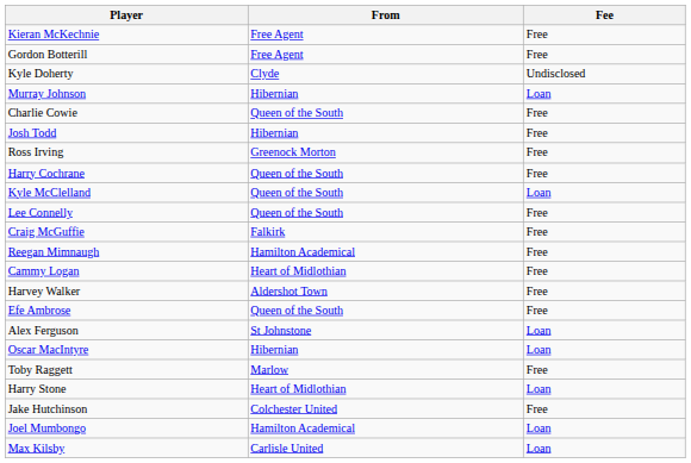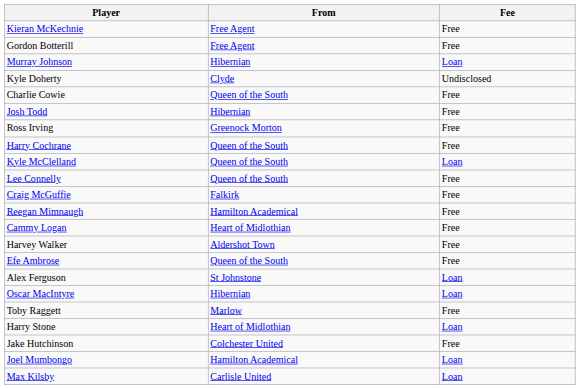rows swapped: Murray Johnson <-> Kyle Doherty
